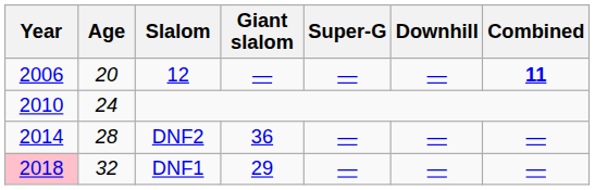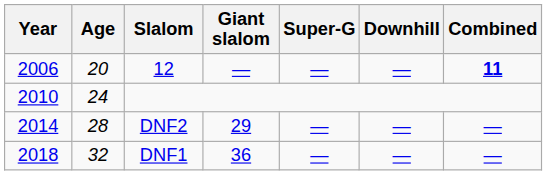DNF2 | Giant slalom: 36 -> 29
DNF1 | Year: pink background -> no background
DNF1 | Giant slalom: 29 -> 36
